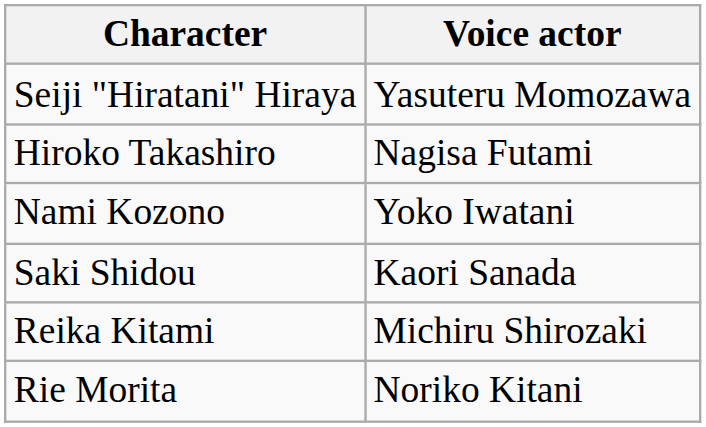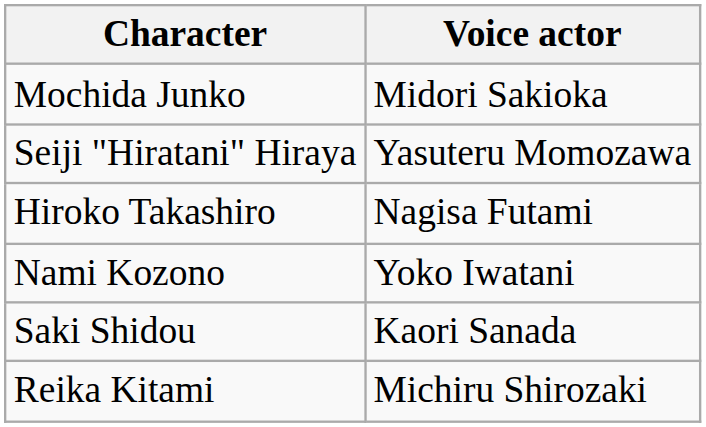+ row: Mochida Junko | Midori Sakioka
- row: Rie Morita | Noriko Kitani
